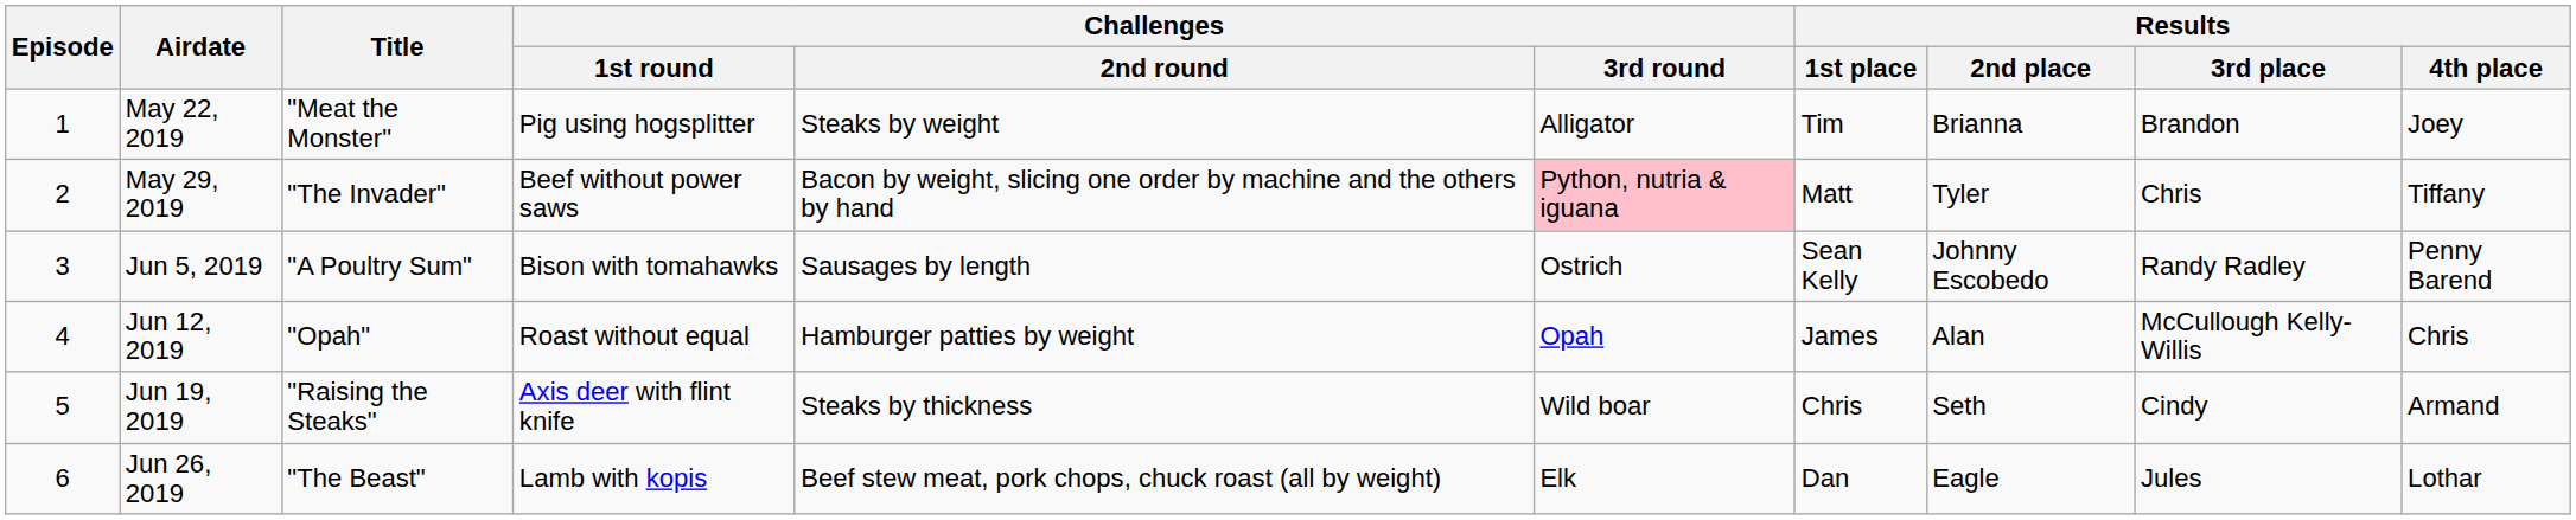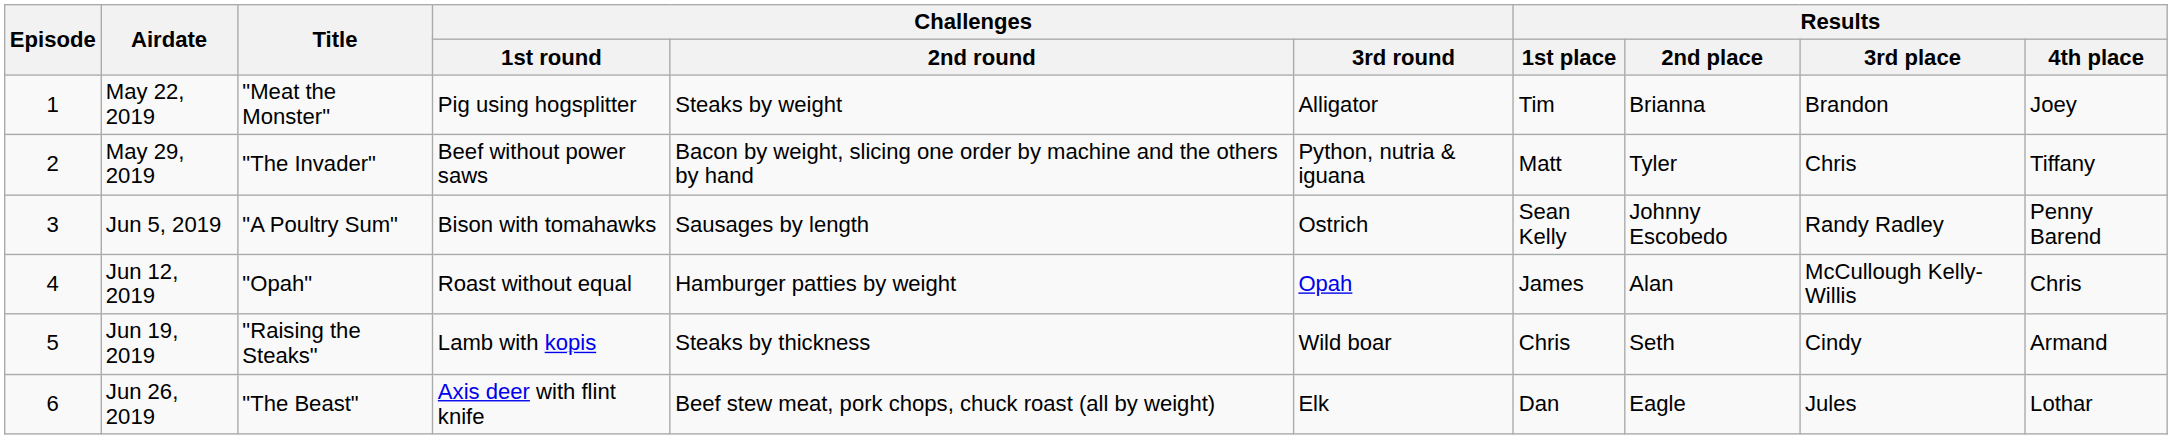May 29, 2019 | Challenges / 3rd round: pink background -> no background
Jun 19, 2019 | Challenges / 1st round: Axis deer with flint knife -> Lamb with kopis
Jun 26, 2019 | Challenges / 1st round: Lamb with kopis -> Axis deer with flint knife
